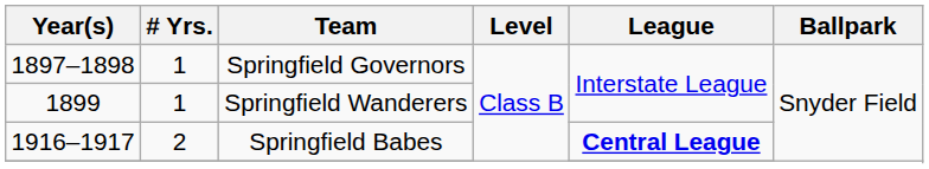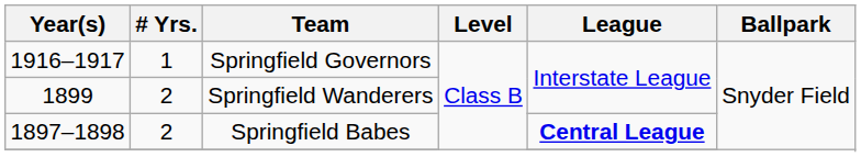Springfield Governors | Year(s): 1897–1898 -> 1916–1917
Springfield Wanderers | # Yrs.: 1 -> 2
Springfield Babes | Year(s): 1916–1917 -> 1897–1898
